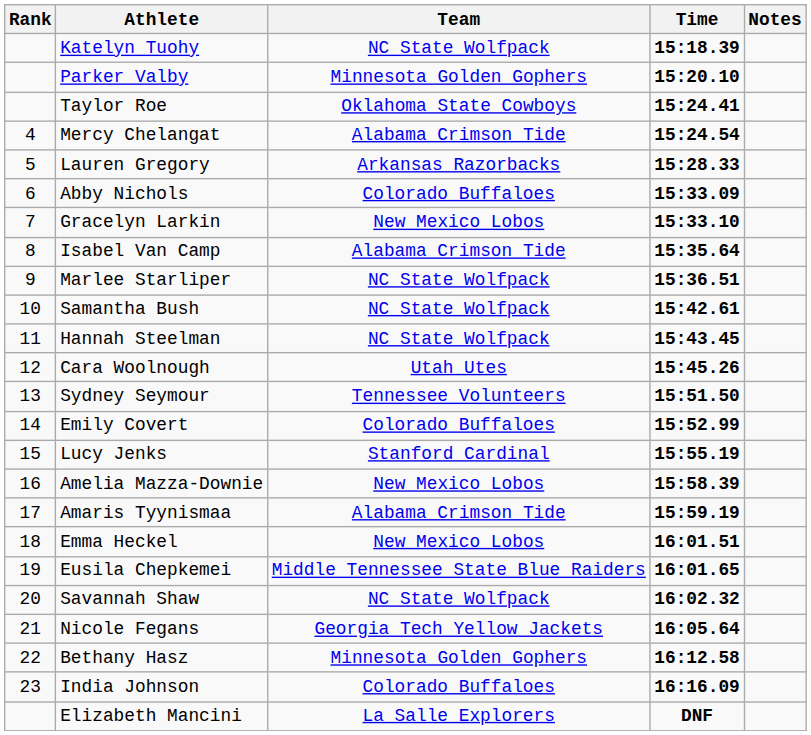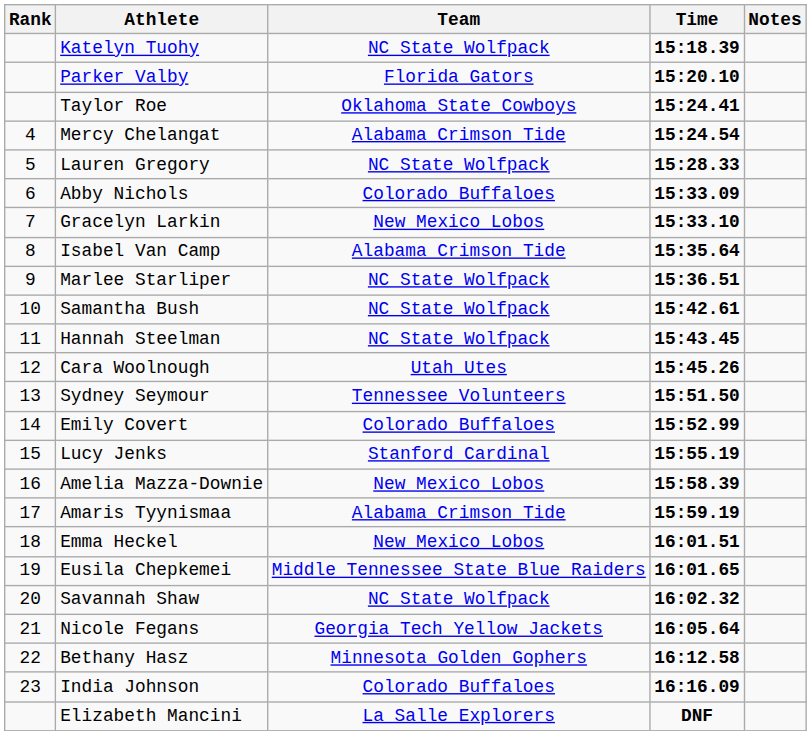Parker Valby | Team: Minnesota Golden Gophers -> Florida Gators
Lauren Gregory | Team: Arkansas Razorbacks -> NC State Wolfpack
